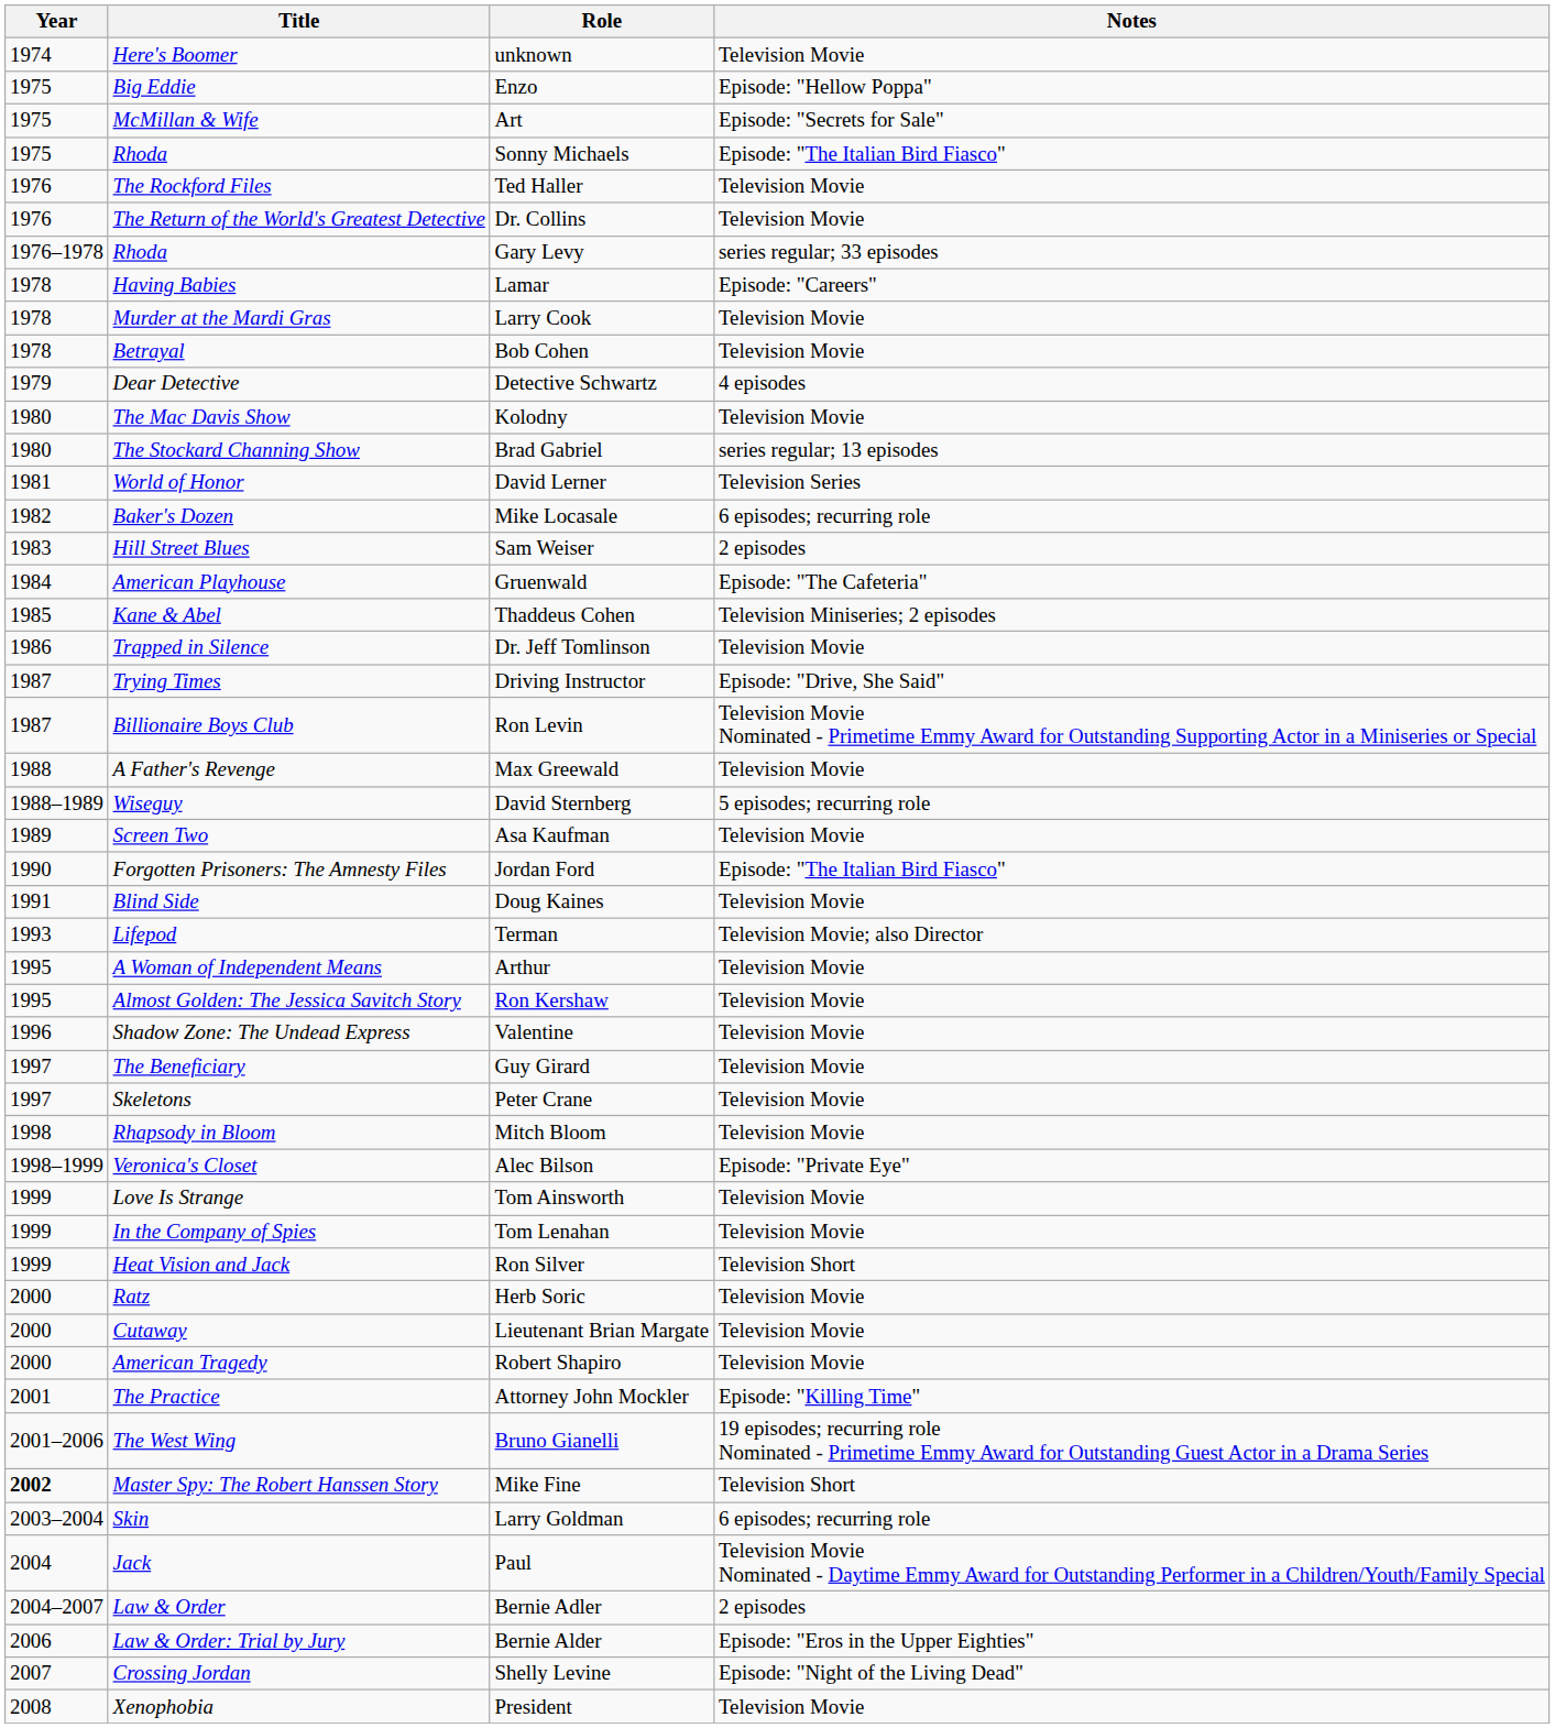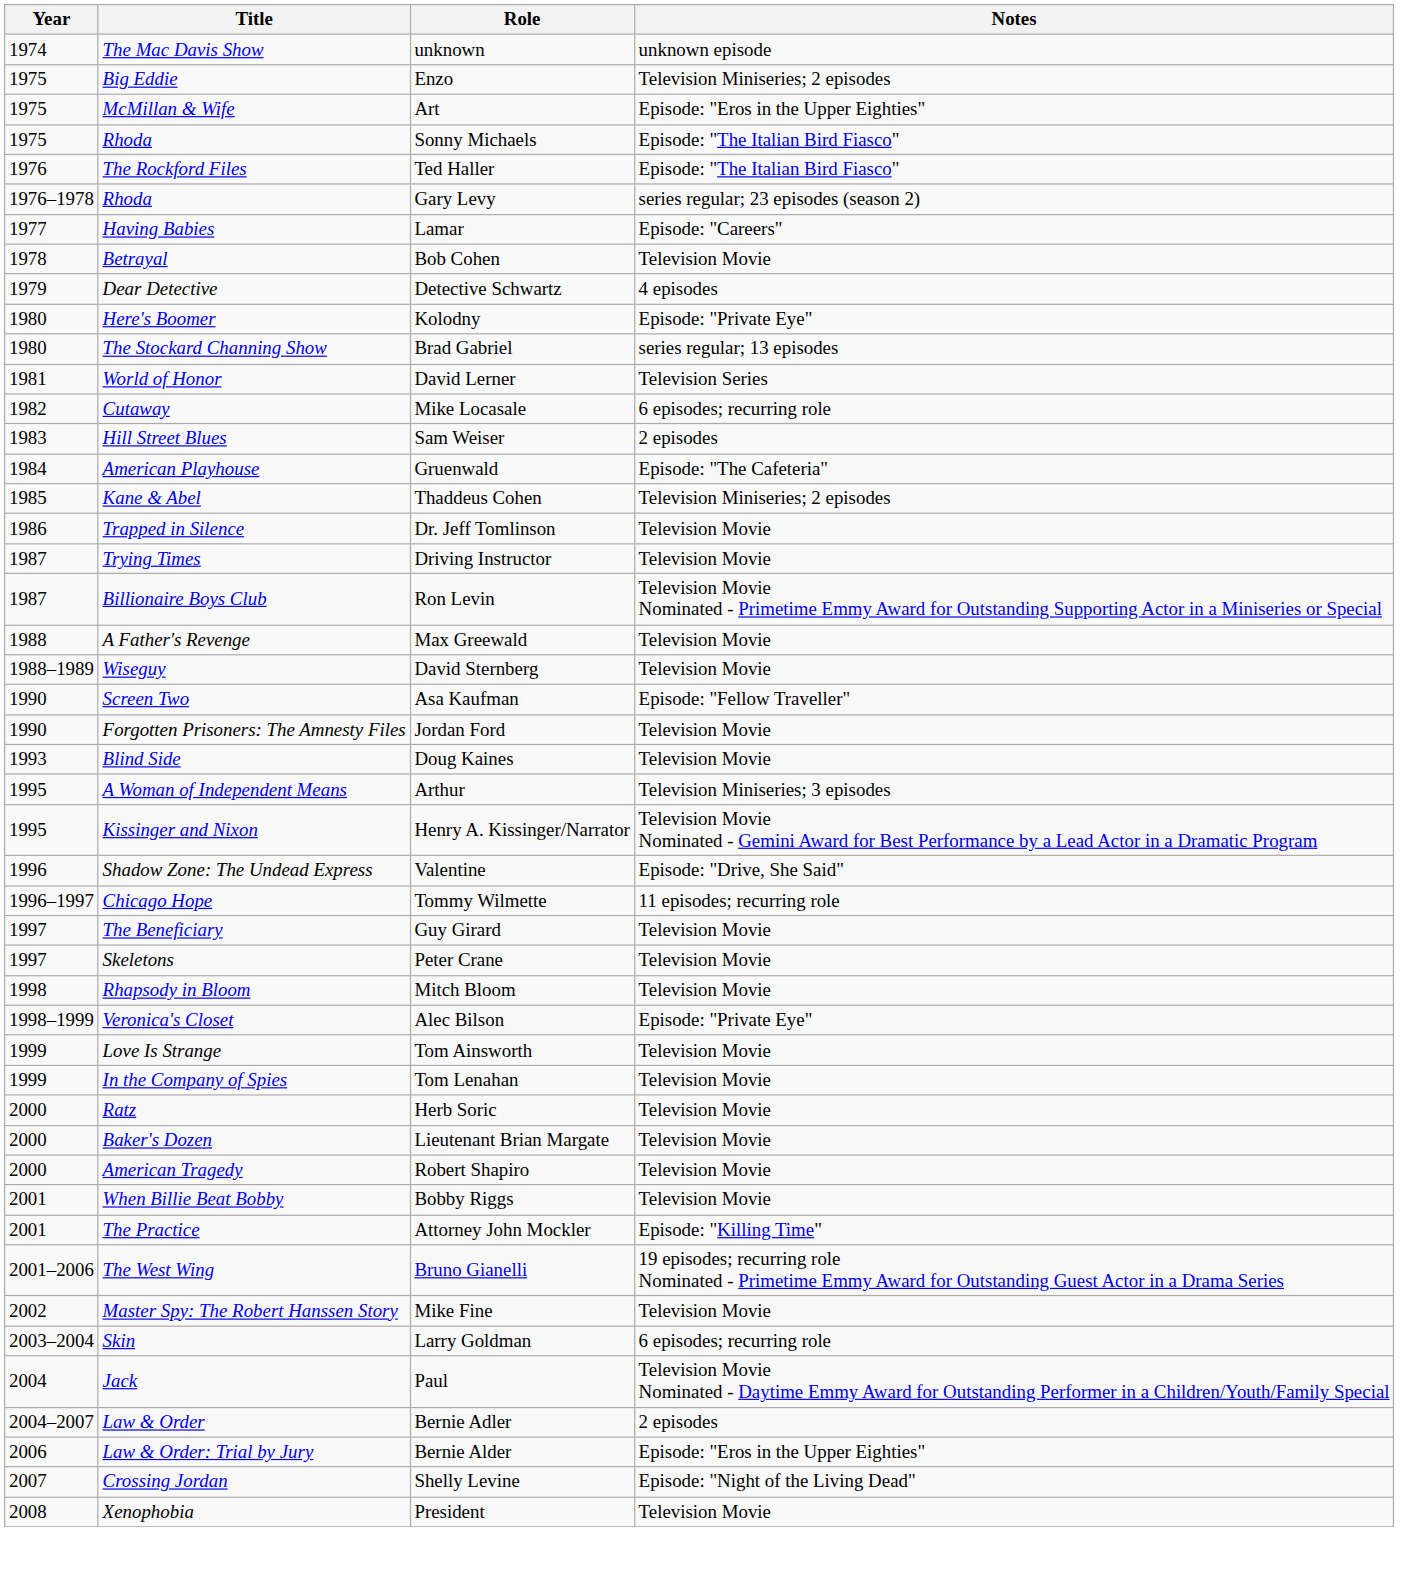unknown | Title: Here's Boomer -> The Mac Davis Show
unknown | Notes: Television Movie -> unknown episode
Enzo | Notes: Episode: "Hellow Poppa" -> Television Miniseries; 2 episodes
Art | Notes: Episode: "Secrets for Sale" -> Episode: "Eros in the Upper Eighties"
Ted Haller | Notes: Television Movie -> Episode: "The Italian Bird Fiasco"
- row: 1976 | The Return of the World's Greatest Detective | Dr. Collins | Television Movie
Gary Levy | Notes: series regular; 33 episodes -> series regular; 23 episodes (season 2)
Lamar | Year: 1978 -> 1977
- row: 1978 | Murder at the Mardi Gras | Larry Cook | Television Movie
Kolodny | Title: The Mac Davis Show -> Here's Boomer
Kolodny | Notes: Television Movie -> Episode: "Private Eye"
Mike Locasale | Title: Baker's Dozen -> Cutaway
Driving Instructor | Notes: Episode: "Drive, She Said" -> Television Movie
David Sternberg | Notes: 5 episodes; recurring role -> Television Movie
Asa Kaufman | Year: 1989 -> 1990
Asa Kaufman | Notes: Television Movie -> Episode: "Fellow Traveller"
Jordan Ford | Notes: Episode: "The Italian Bird Fiasco" -> Television Movie
Doug Kaines | Year: 1991 -> 1993
- row: 1993 | Lifepod | Terman | Television Movie; also Director
Arthur | Notes: Television Movie -> Television Miniseries; 3 episodes
- row: 1995 | Almost Golden: The Jessica Savitch Story | Ron Kershaw | Television Movie
+ row: 1995 | Kissinger and Nixon | Henry A. Kissinger/Narrator | Television Movie Nominated - Gemini Award for Best Performance by a Lead Actor in a Dramatic Program
Valentine | Notes: Television Movie -> Episode: "Drive, She Said"
+ row: 1996–1997 | Chicago Hope | Tommy Wilmette | 11 episodes; recurring role
- row: 1999 | Heat Vision and Jack | Ron Silver | Television Short
Lieutenant Brian Margate | Title: Cutaway -> Baker's Dozen
+ row: 2001 | When Billie Beat Bobby | Bobby Riggs | Television Movie
Mike Fine | Year: bold -> normal
Mike Fine | Notes: Television Short -> Television Movie
